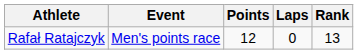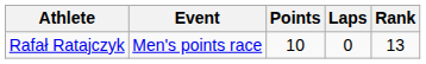Rafał Ratajczyk | Points: 12 -> 10
